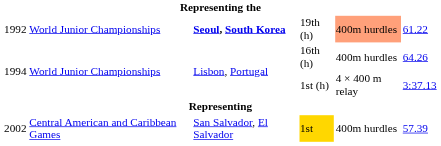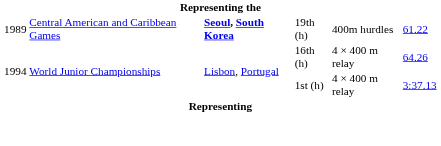19th (h) | column 1: 1992 -> 1989
19th (h) | column 2: World Junior Championships -> Central American and Caribbean Games
19th (h) | column 5: lightsalmon background -> no background
16th (h) | column 5: 400m hurdles -> 4 × 400 m relay
- row: 2002 | Central American and Caribbean Games | San Salvador, El Salvador | 1st | 400m hurdles | 57.39
